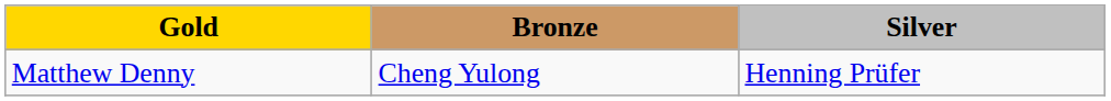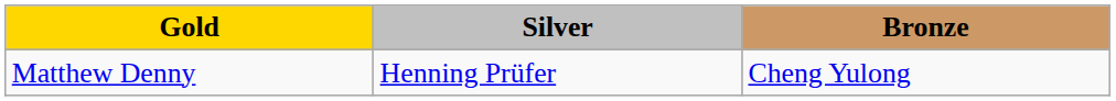columns swapped: Silver <-> Bronze
